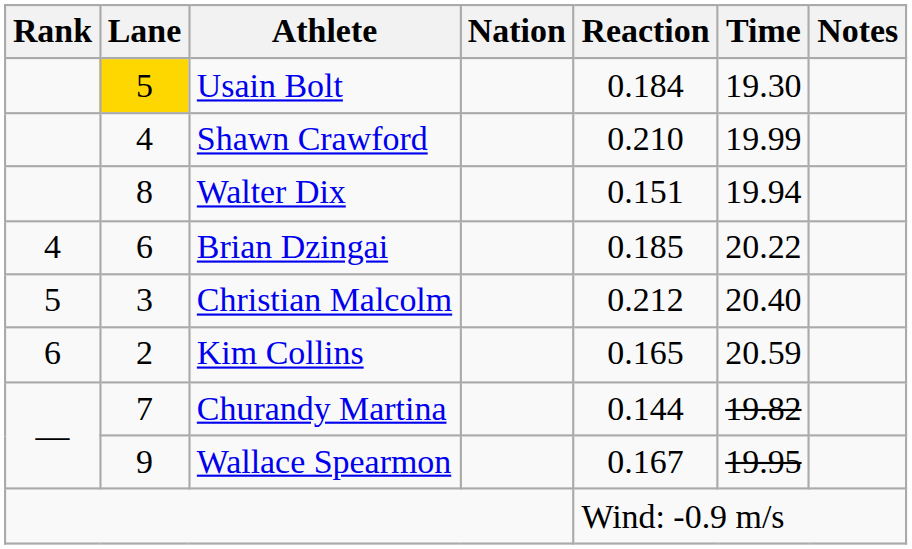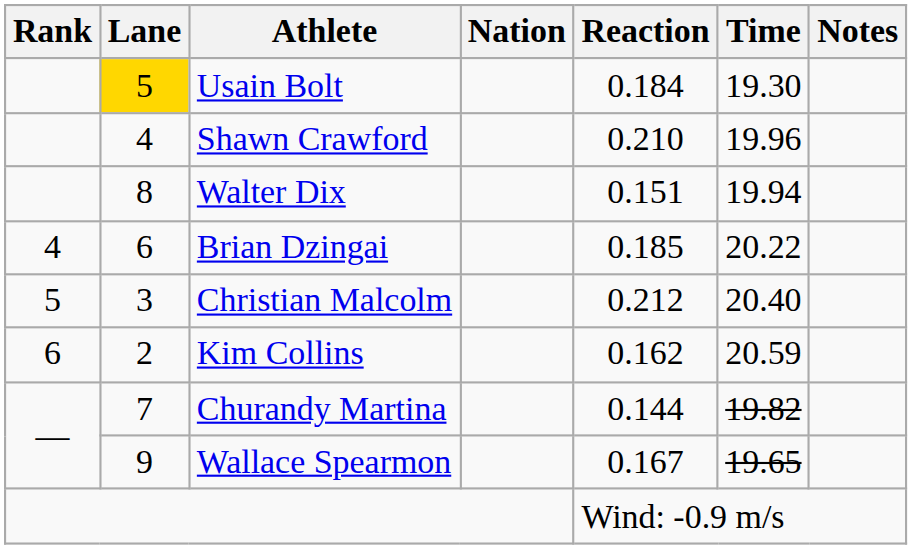Shawn Crawford | Time: 19.99 -> 19.96
Kim Collins | Reaction: 0.165 -> 0.162
Wallace Spearmon | Time: 19.95 -> 19.65
